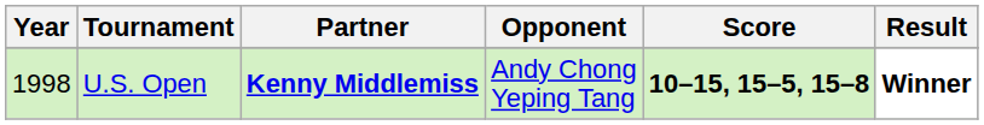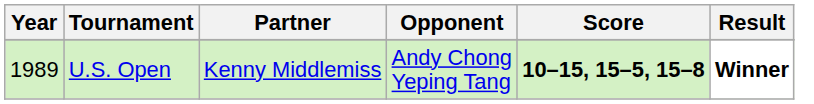U.S. Open | Year: 1998 -> 1989
U.S. Open | Partner: bold -> normal
